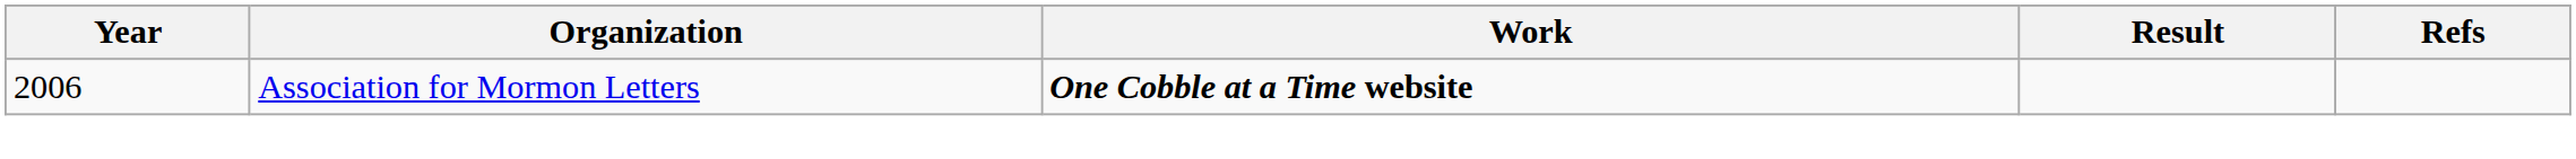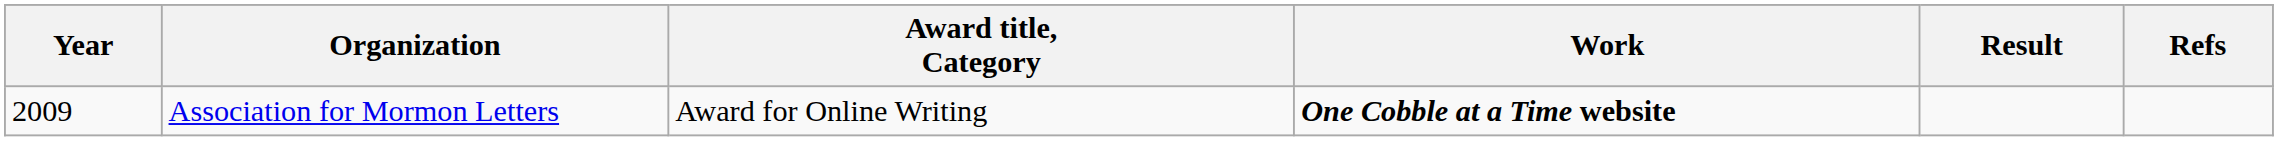+ column: Award title, Category | Award for Online Writing
Association for Mormon Letters | Year: 2006 -> 2009
